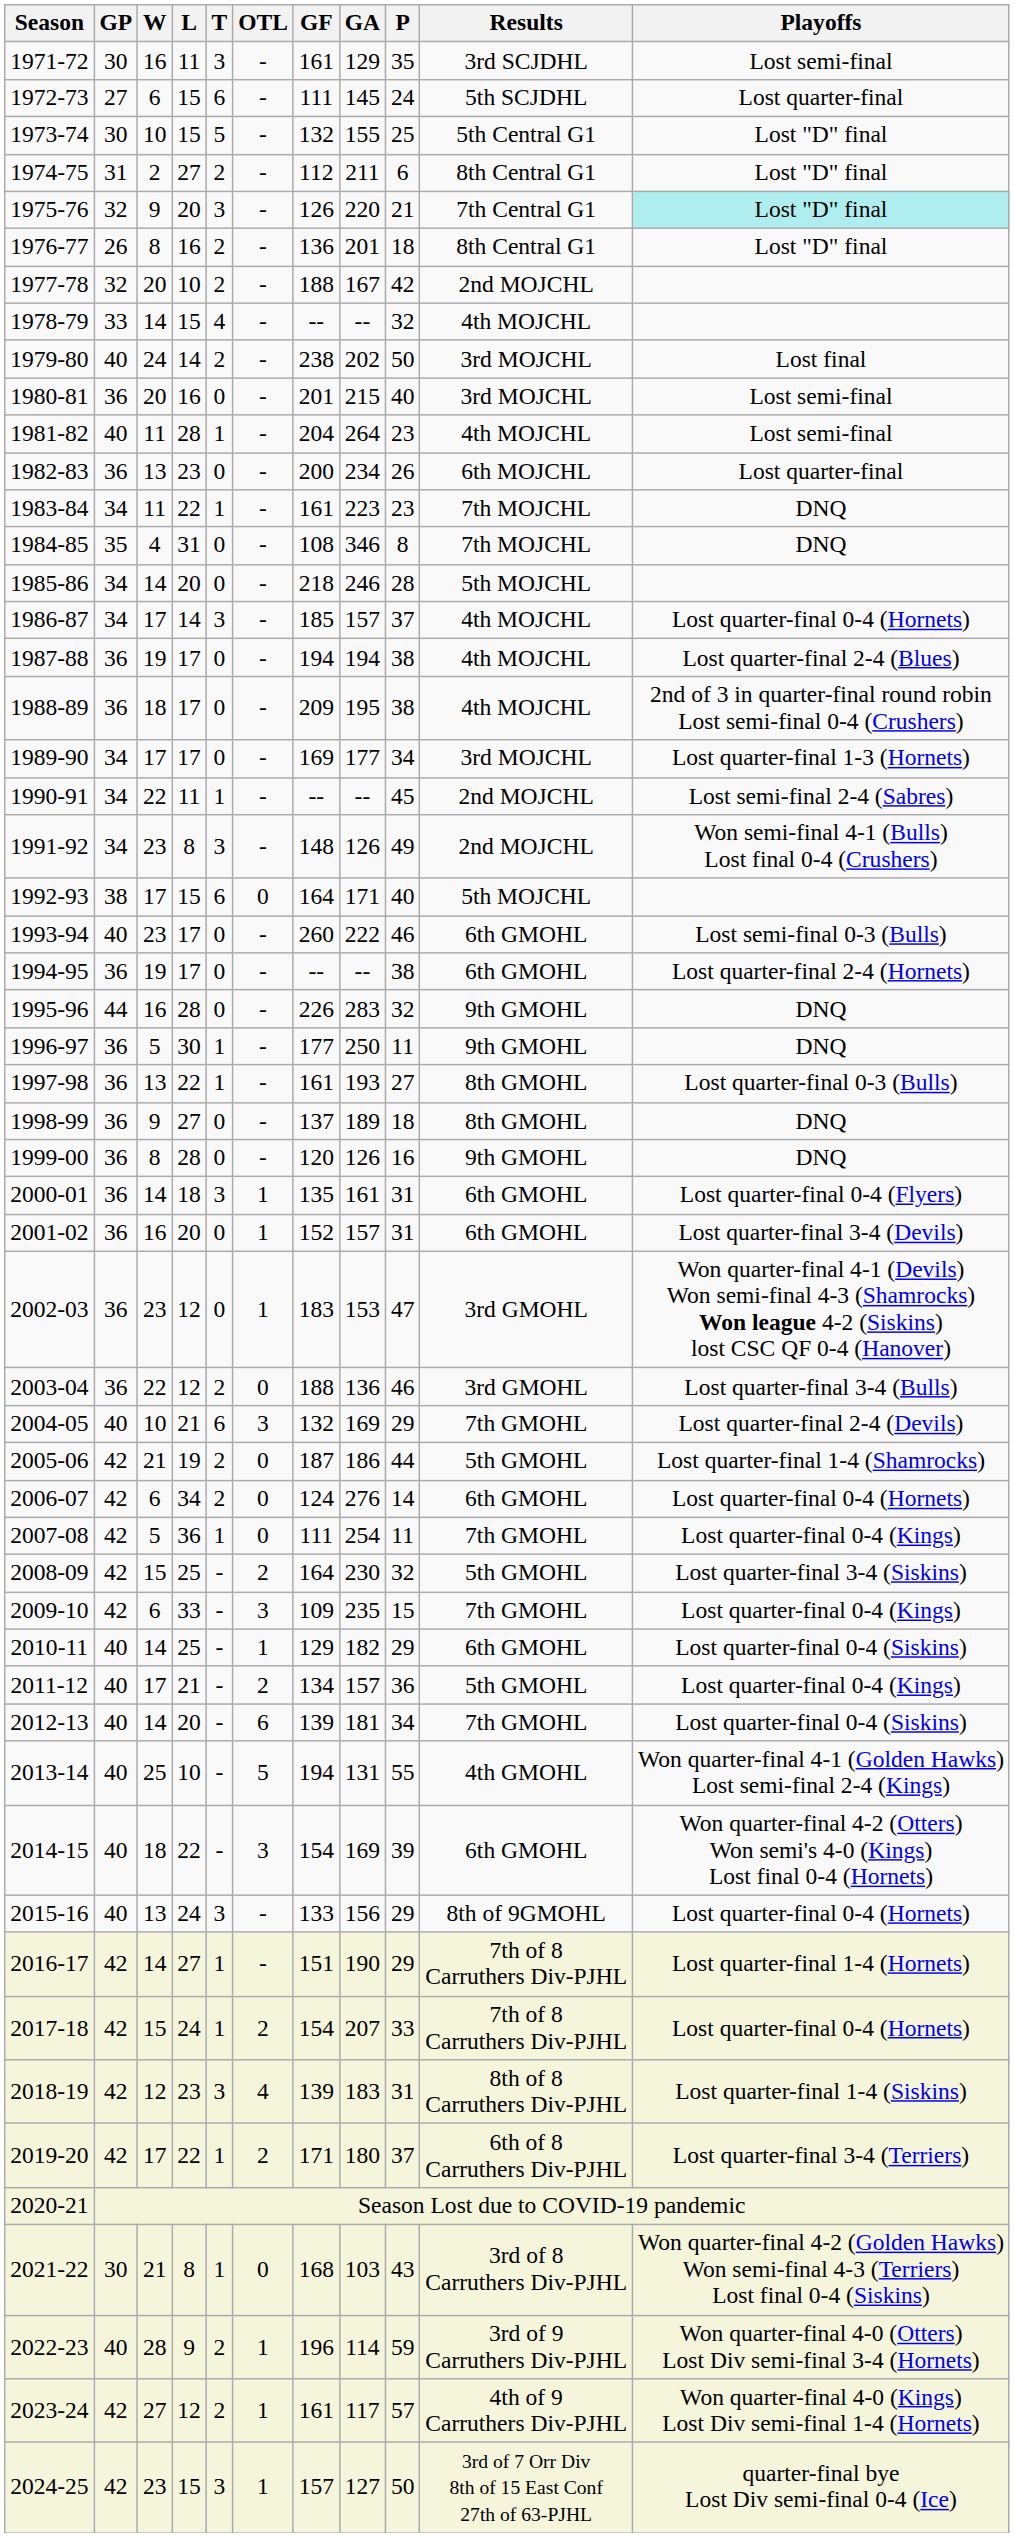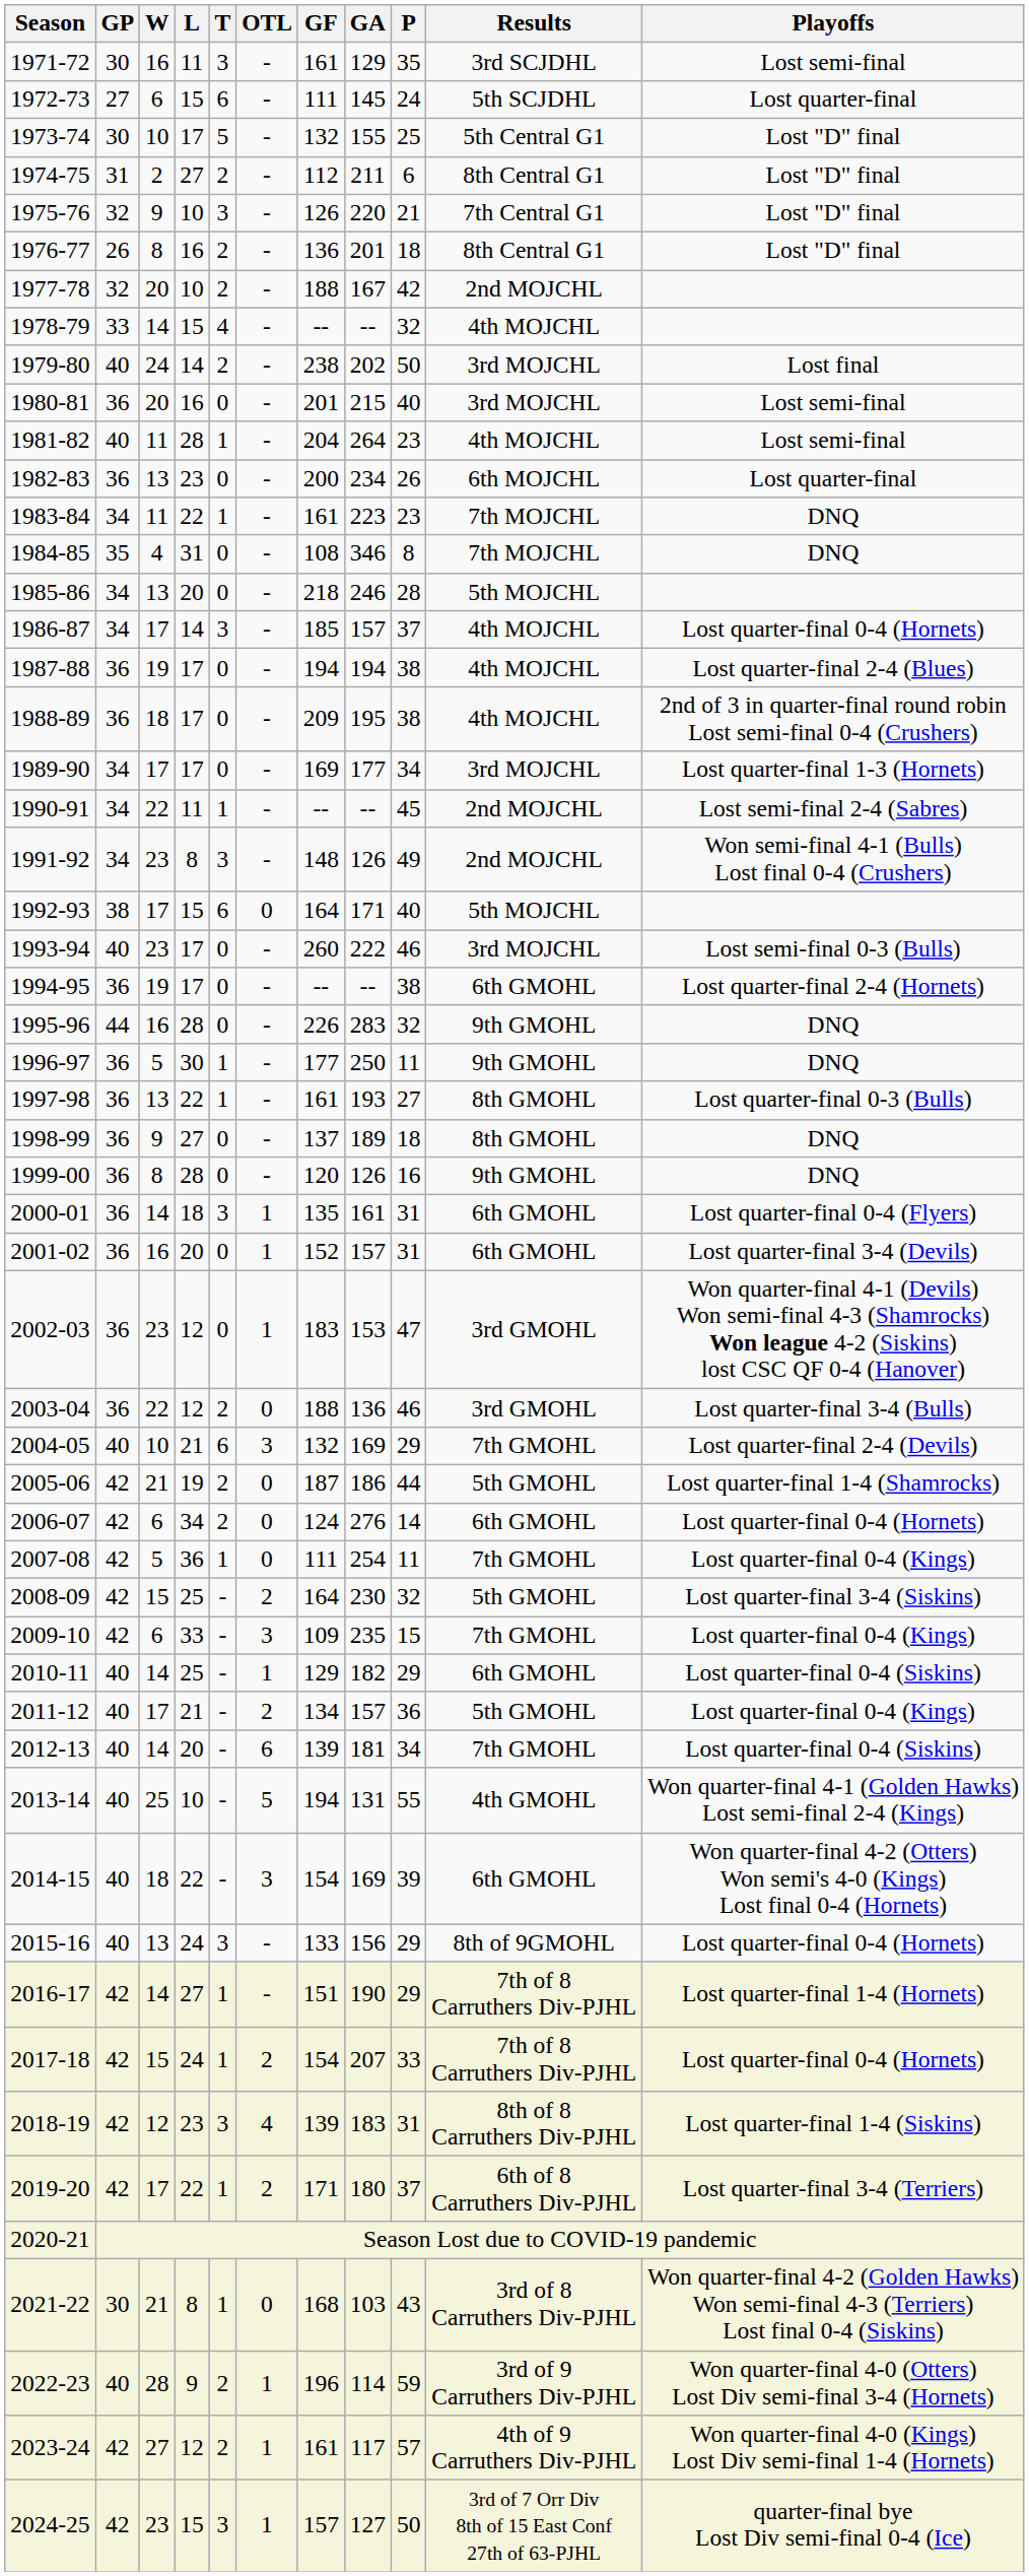1973-74 | L: 15 -> 17
1975-76 | L: 20 -> 10
1975-76 | Playoffs: paleturquoise background -> no background
1985-86 | W: 14 -> 13
1993-94 | Results: 6th GMOHL -> 3rd MOJCHL
